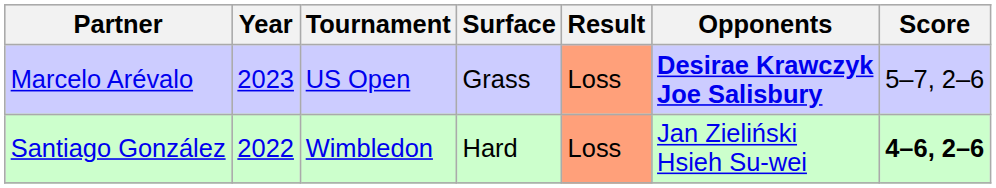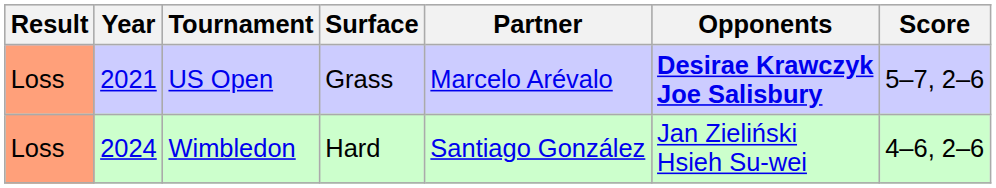columns swapped: Result <-> Partner
US Open | Year: 2023 -> 2021
Wimbledon | Year: 2022 -> 2024
Wimbledon | Score: bold -> normal
